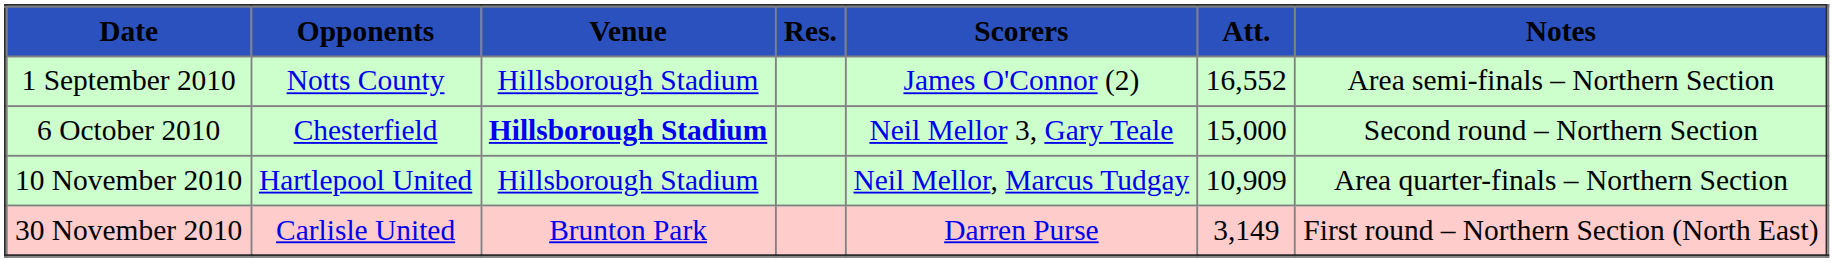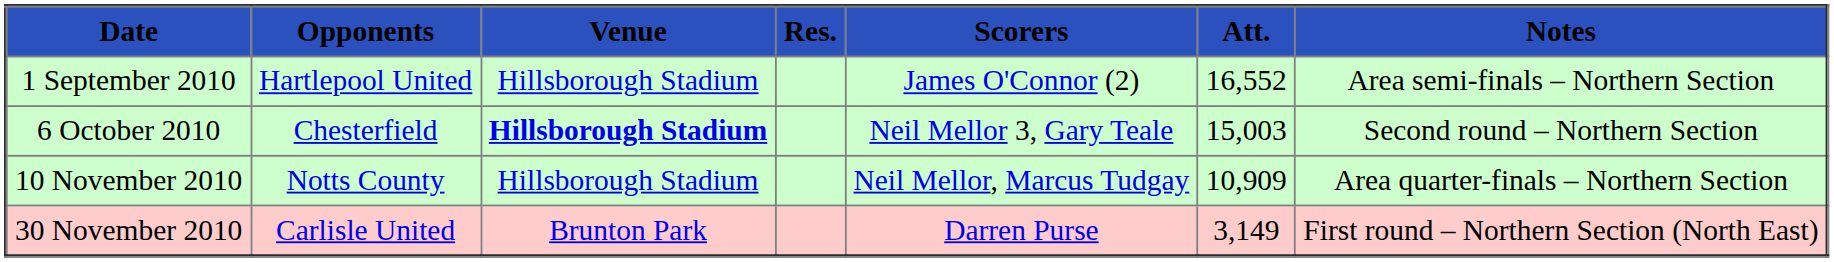1 September 2010 | Opponents: Notts County -> Hartlepool United
6 October 2010 | Att.: 15,000 -> 15,003
10 November 2010 | Opponents: Hartlepool United -> Notts County
